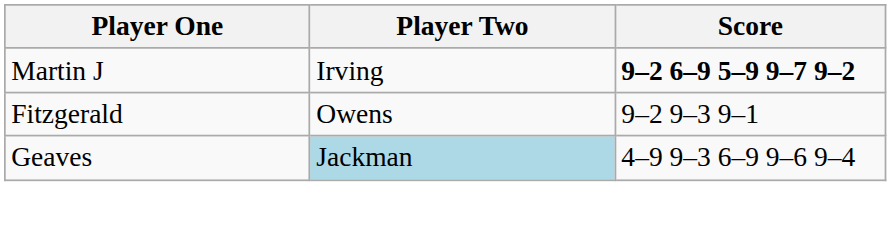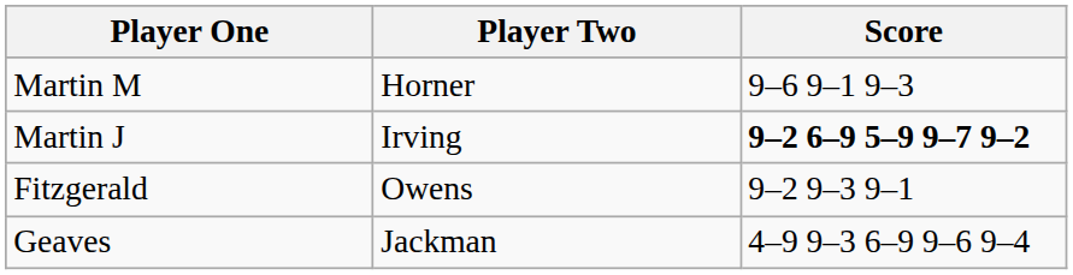+ row: Martin M | Horner | 9–6 9–1 9–3
Geaves | Player Two: lightblue background -> no background
